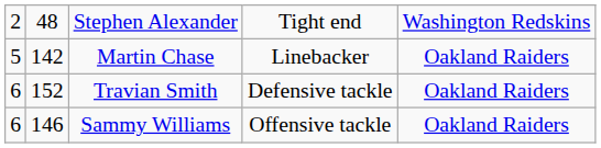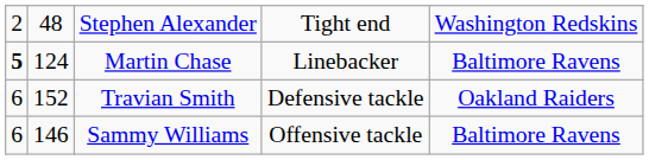Martin Chase | column 1: normal -> bold
Martin Chase | column 2: 142 -> 124
Martin Chase | column 5: Oakland Raiders -> Baltimore Ravens
Sammy Williams | column 5: Oakland Raiders -> Baltimore Ravens
